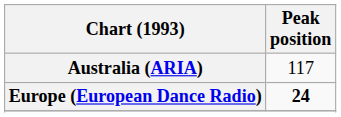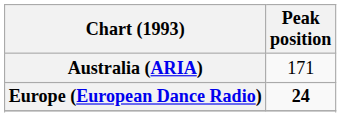Australia (ARIA) | Peak position: 117 -> 171
